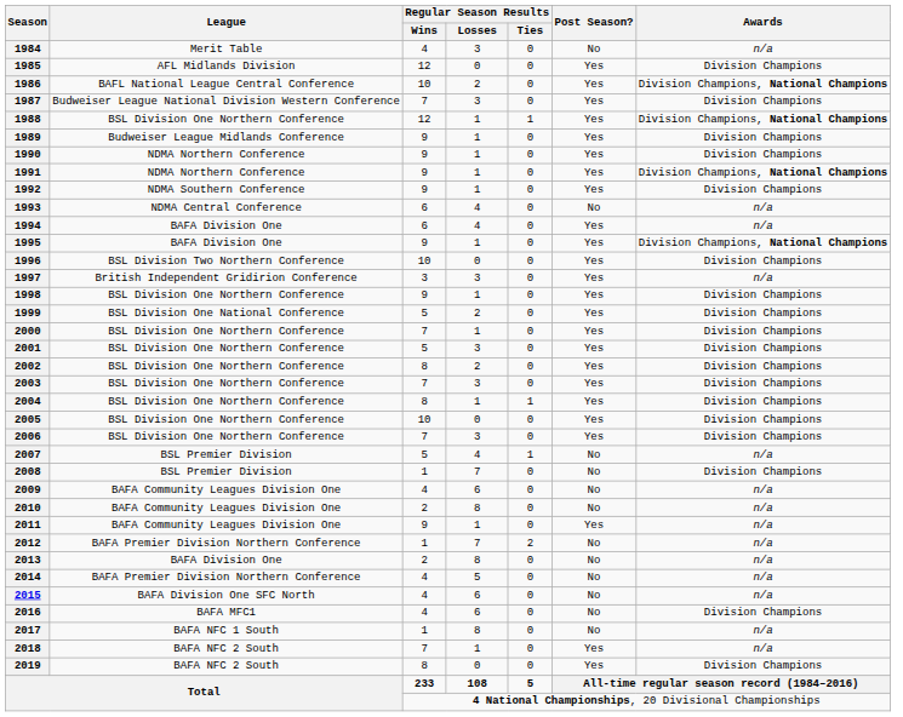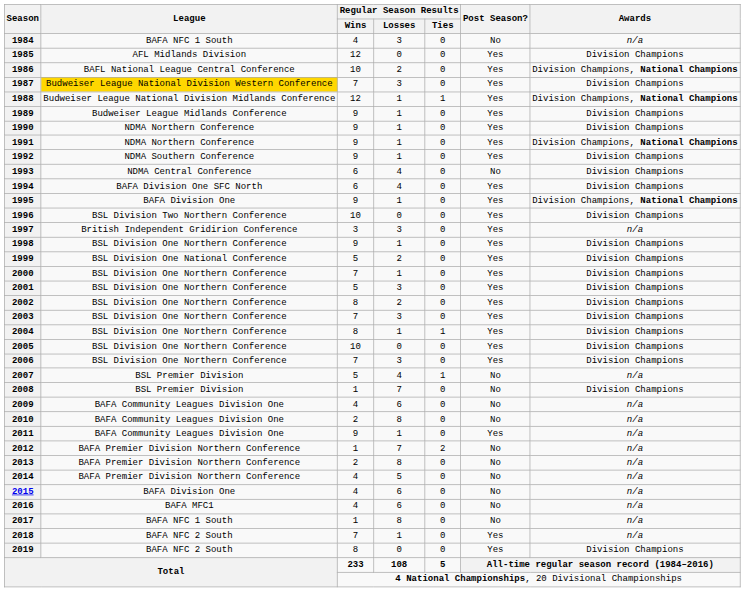1984 | League: Merit Table -> BAFA NFC 1 South
1987 | League: no background -> gold background
1988 | League: BSL Division One Northern Conference -> Budweiser League National Division Midlands Conference
1993 | Awards: n/a -> Division Champions
1994 | League: BAFA Division One -> BAFA Division One SFC North
1994 | Awards: n/a -> Division Champions
2013 | League: BAFA Division One -> BAFA Premier Division Northern Conference
2015 | League: BAFA Division One SFC North -> BAFA Division One
2016 | Awards: Division Champions -> n/a
